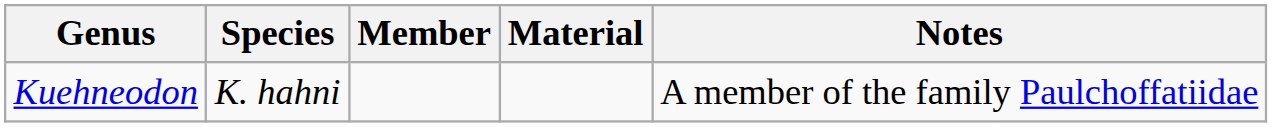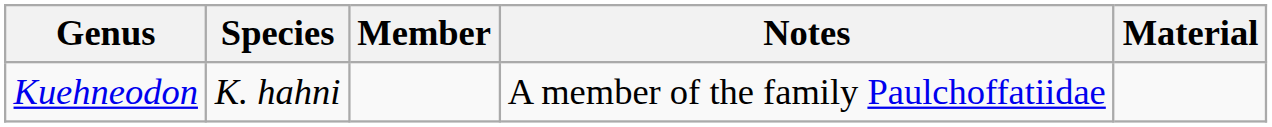columns swapped: Material <-> Notes
